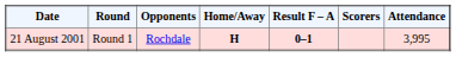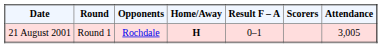21 August 2001 | Result F – A: bold -> normal
21 August 2001 | Attendance: 3,995 -> 3,005
